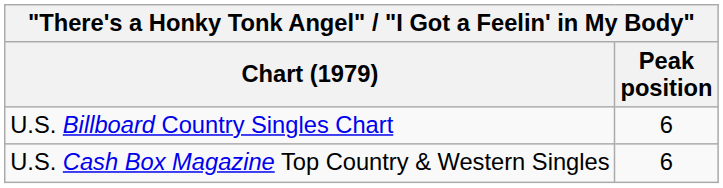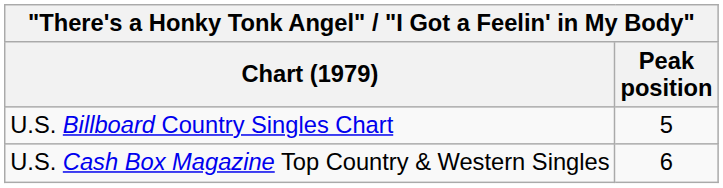U.S. Billboard Country Singles Chart | Peak position: 6 -> 5
